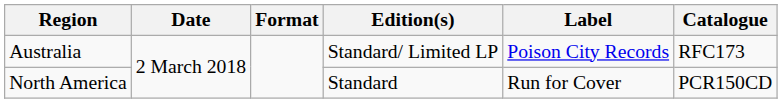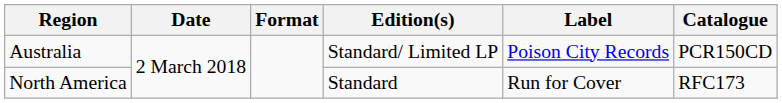Australia | Catalogue: RFC173 -> PCR150CD
North America | Catalogue: PCR150CD -> RFC173
